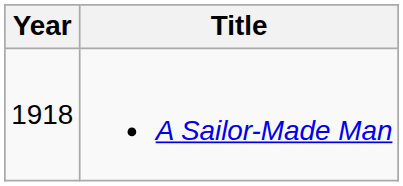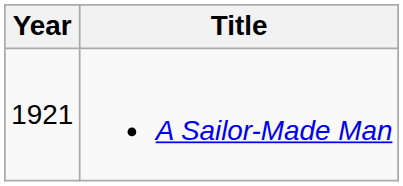A Sailor-Made Man | Year: 1918 -> 1921
